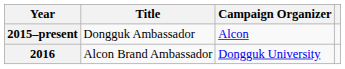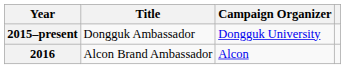2015–present | Campaign Organizer: Alcon -> Dongguk University
2016 | Campaign Organizer: Dongguk University -> Alcon
